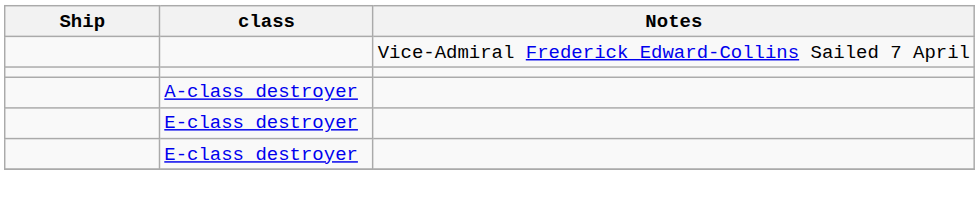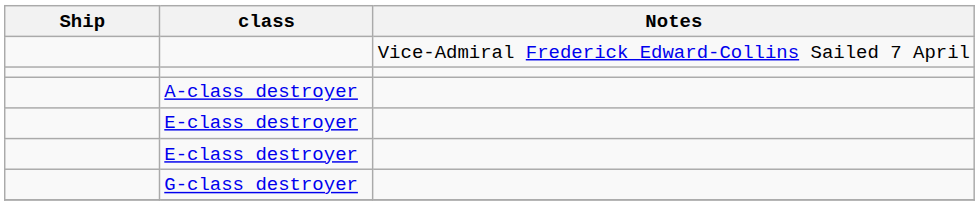+ row: G-class destroyer
